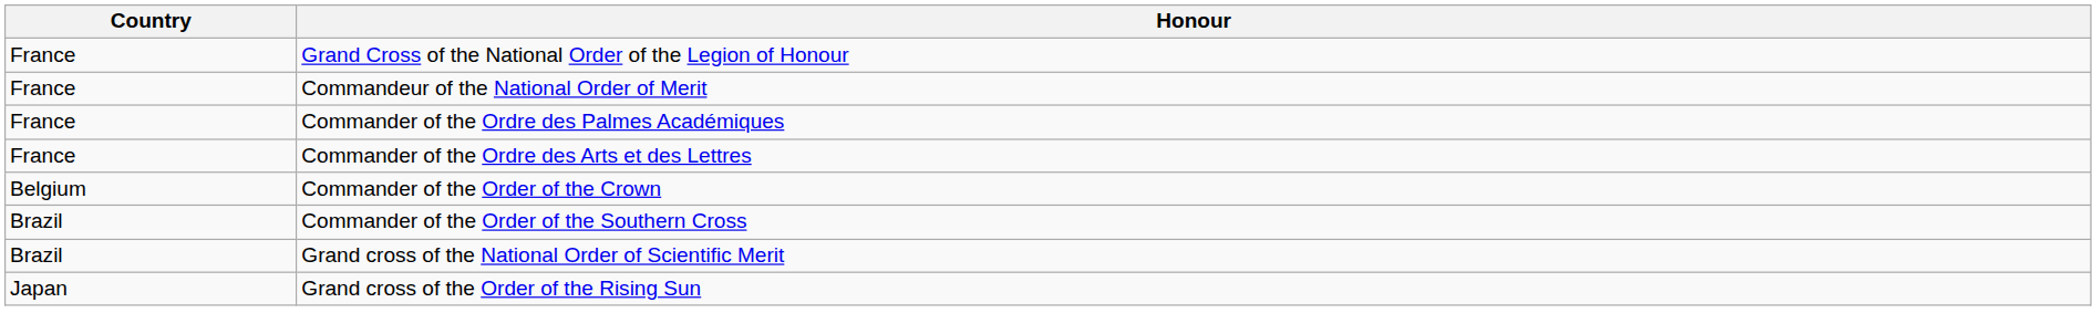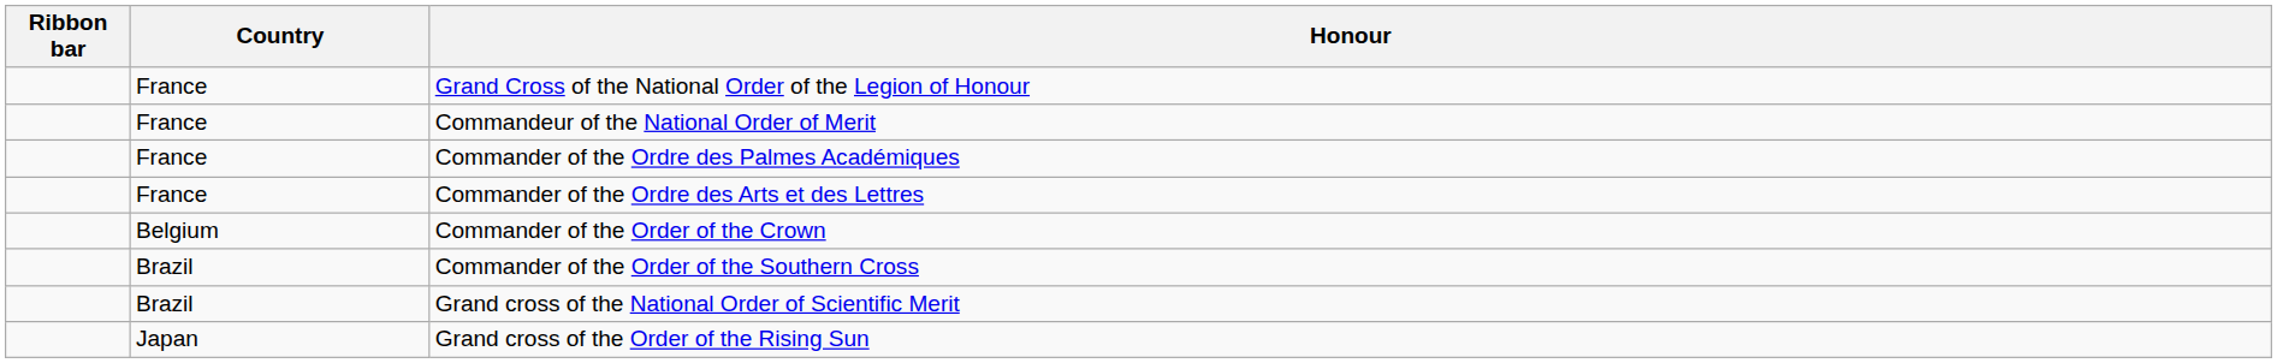+ column: Ribbon bar
